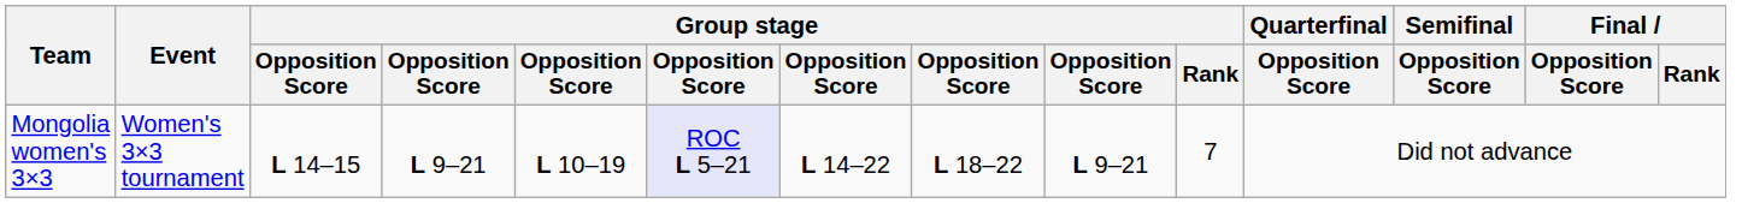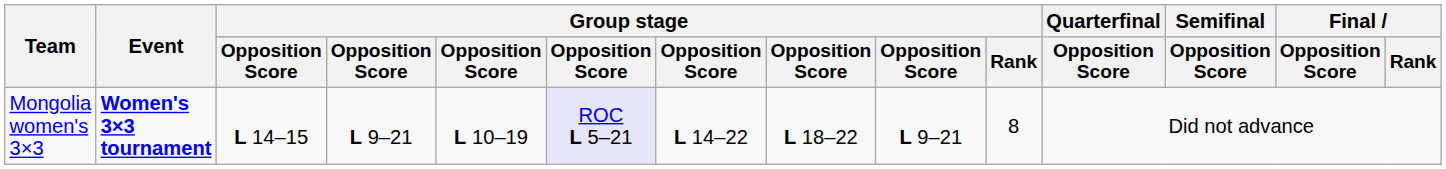Mongolia women's 3×3 | Event: normal -> bold
Mongolia women's 3×3 | Group stage / Rank: 7 -> 8
